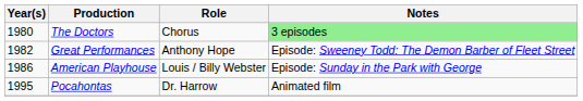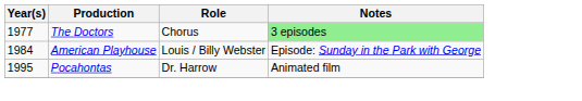The Doctors | Year(s): 1980 -> 1977
- row: 1982 | Great Performances | Anthony Hope | Episode: Sweeney Todd: The Demon Barber of Fleet Street
American Playhouse | Year(s): 1986 -> 1984
